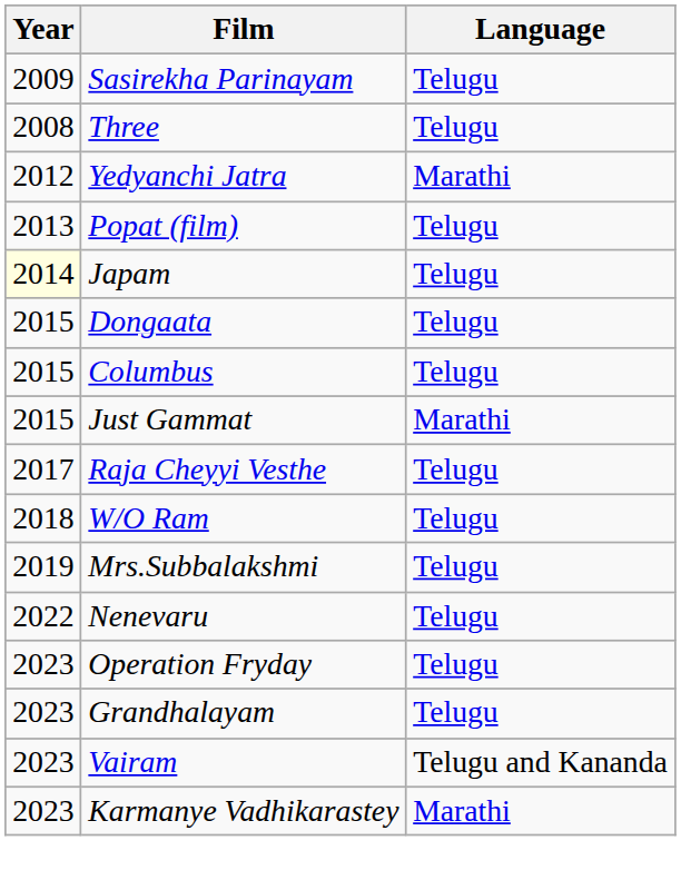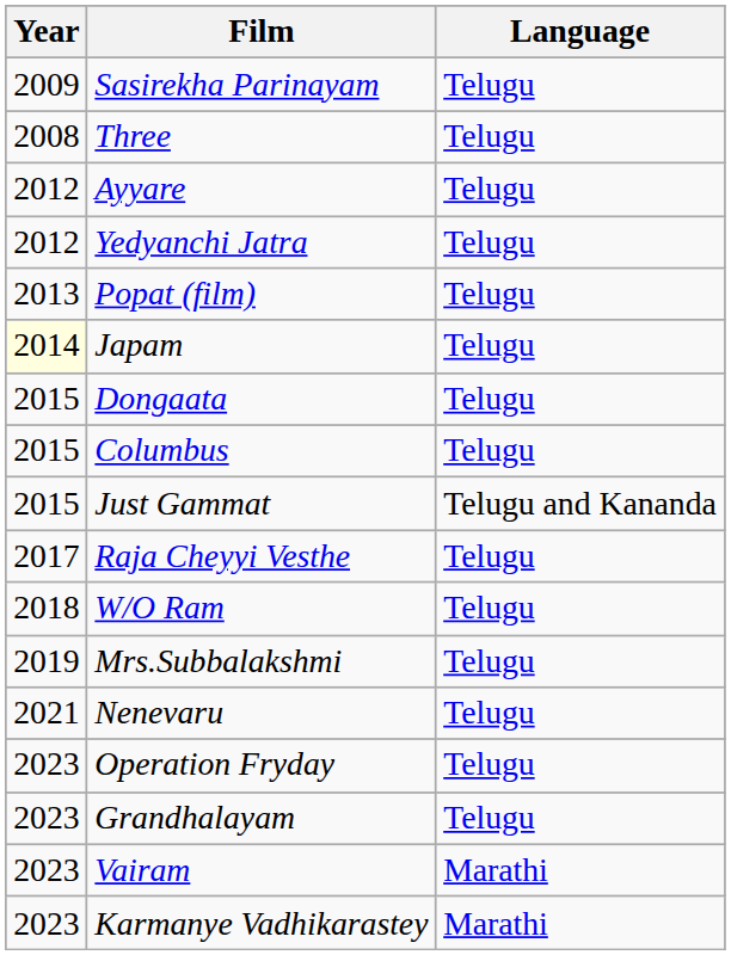+ row: 2012 | Ayyare | Telugu
Yedyanchi Jatra | Language: Marathi -> Telugu
Just Gammat | Language: Marathi -> Telugu and Kananda
Nenevaru | Year: 2022 -> 2021
Vairam | Language: Telugu and Kananda -> Marathi
